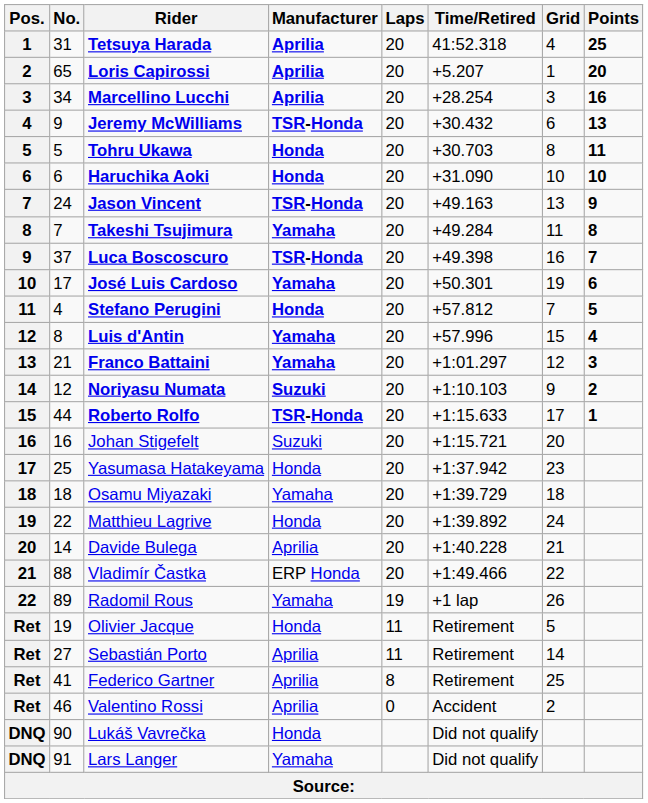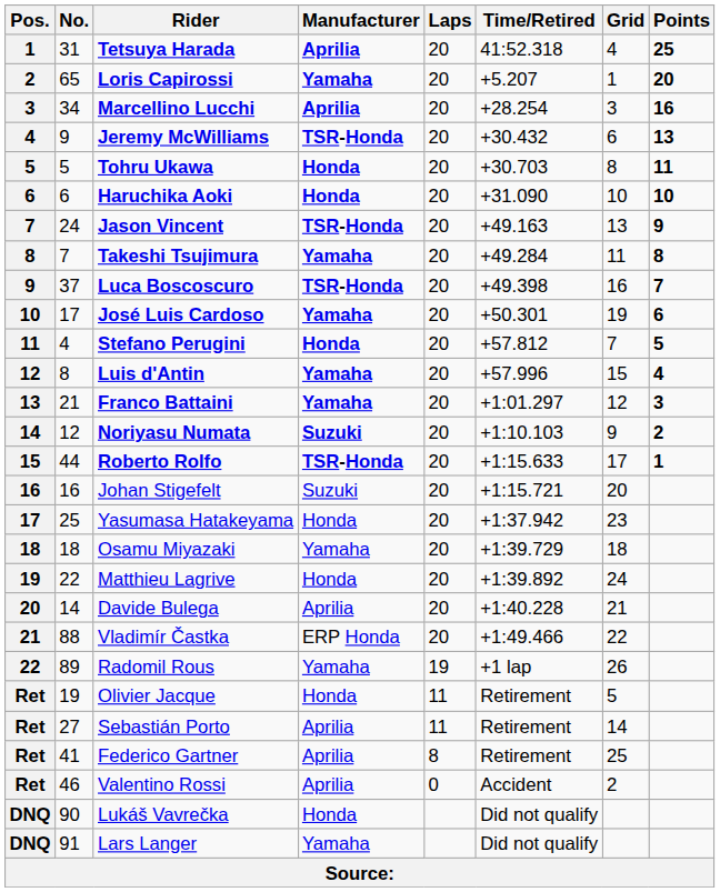Loris Capirossi | Manufacturer: Aprilia -> Yamaha
